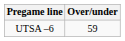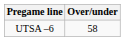UTSA –6 | Over/under: 59 -> 58
